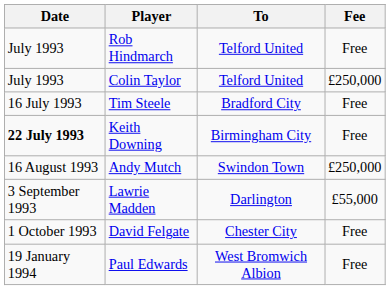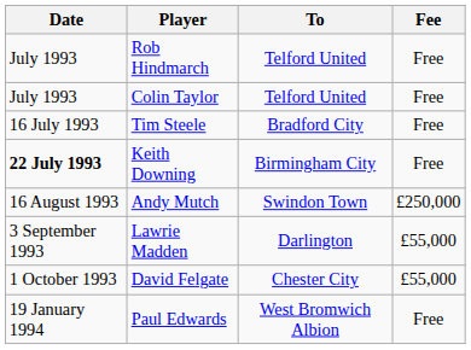Colin Taylor | Fee: £250,000 -> Free
David Felgate | Fee: Free -> £55,000
